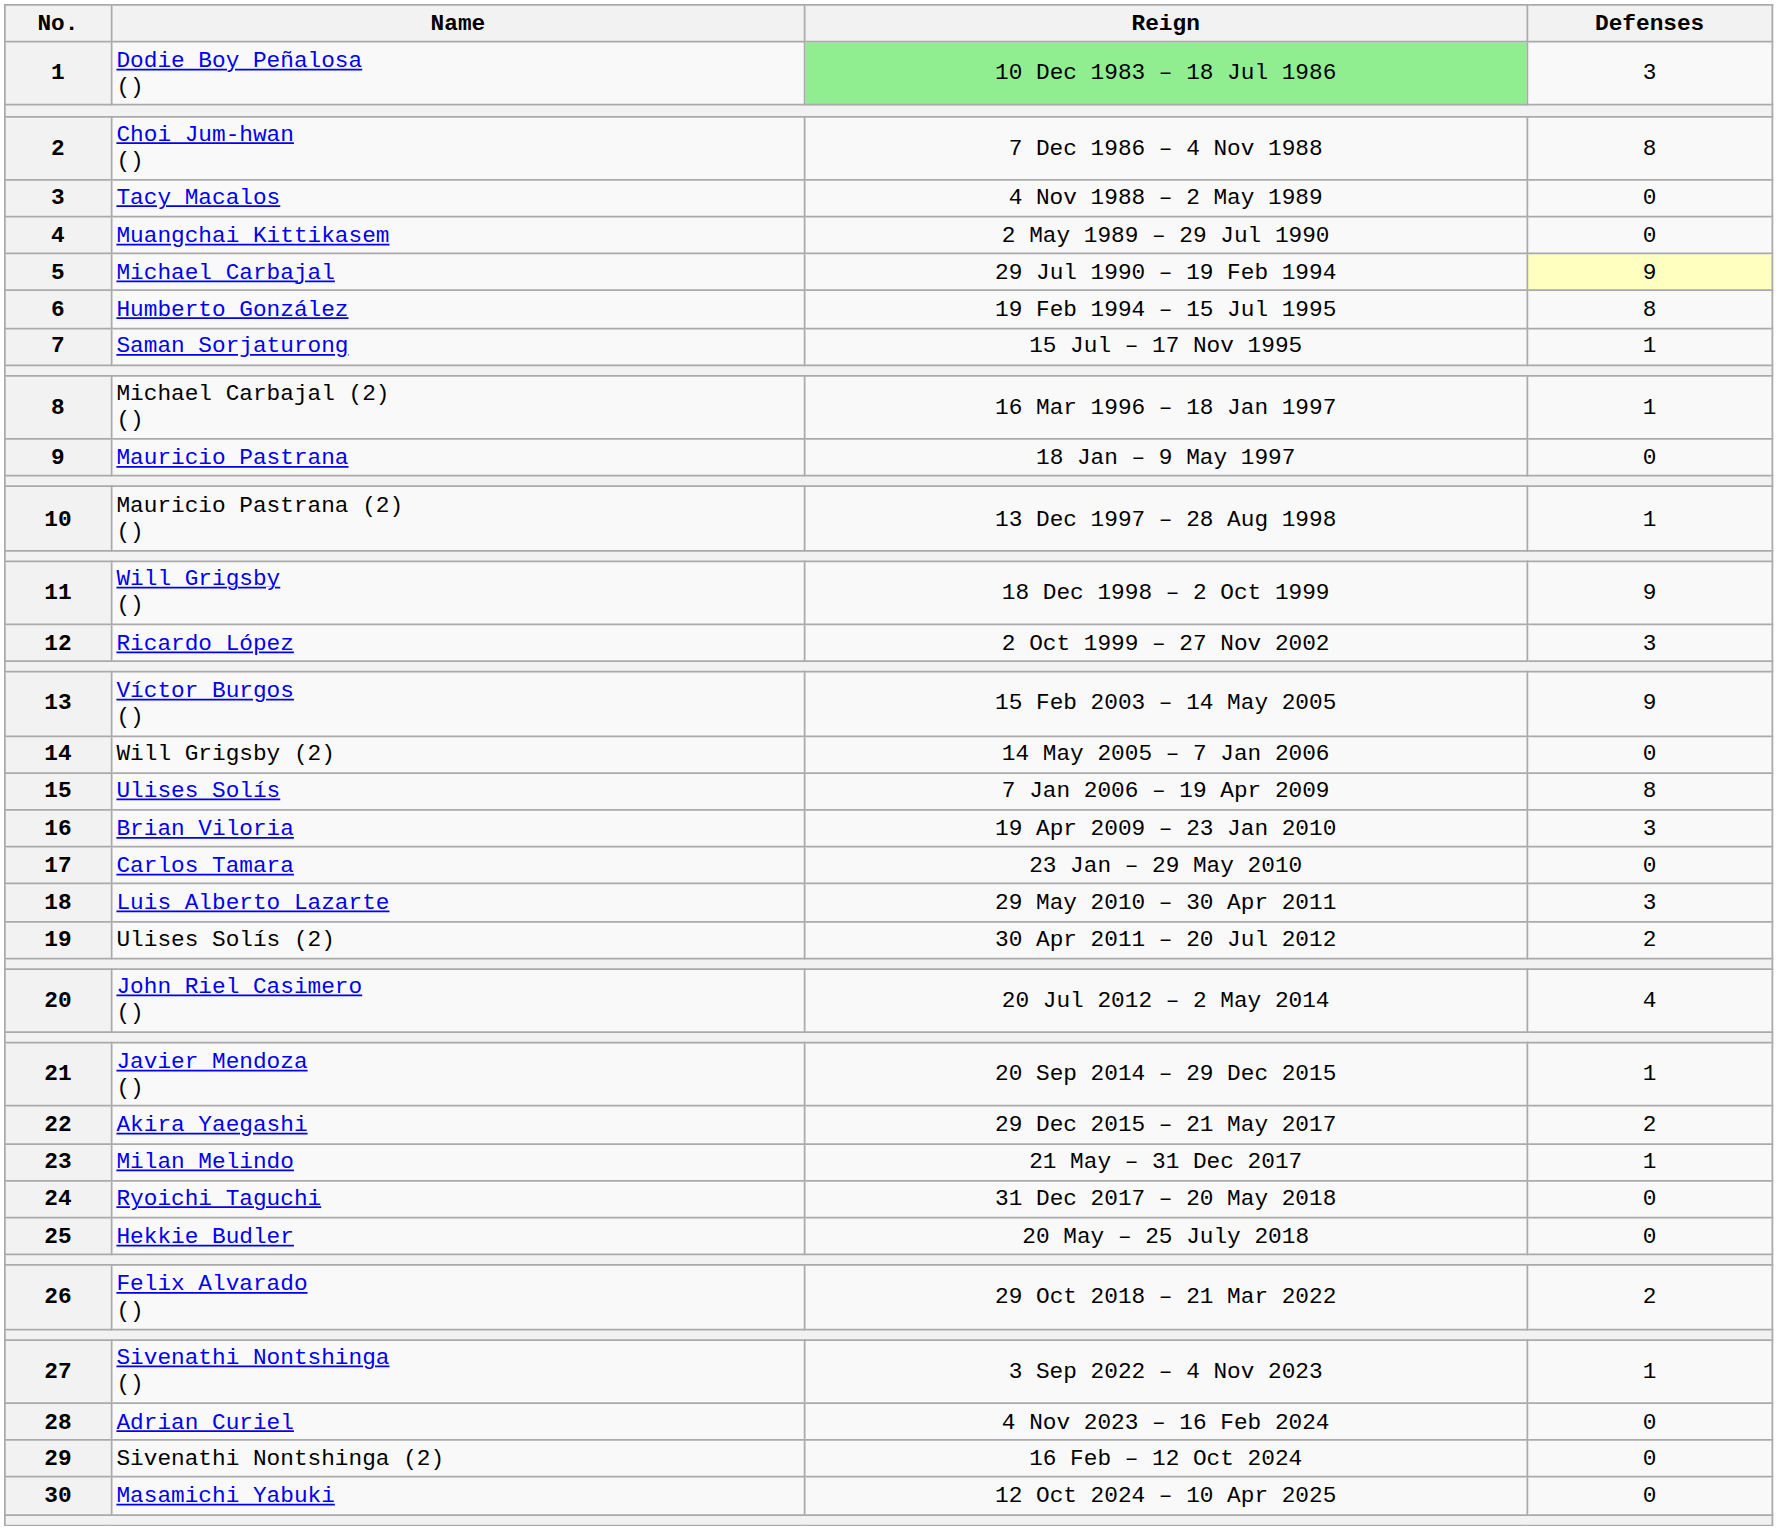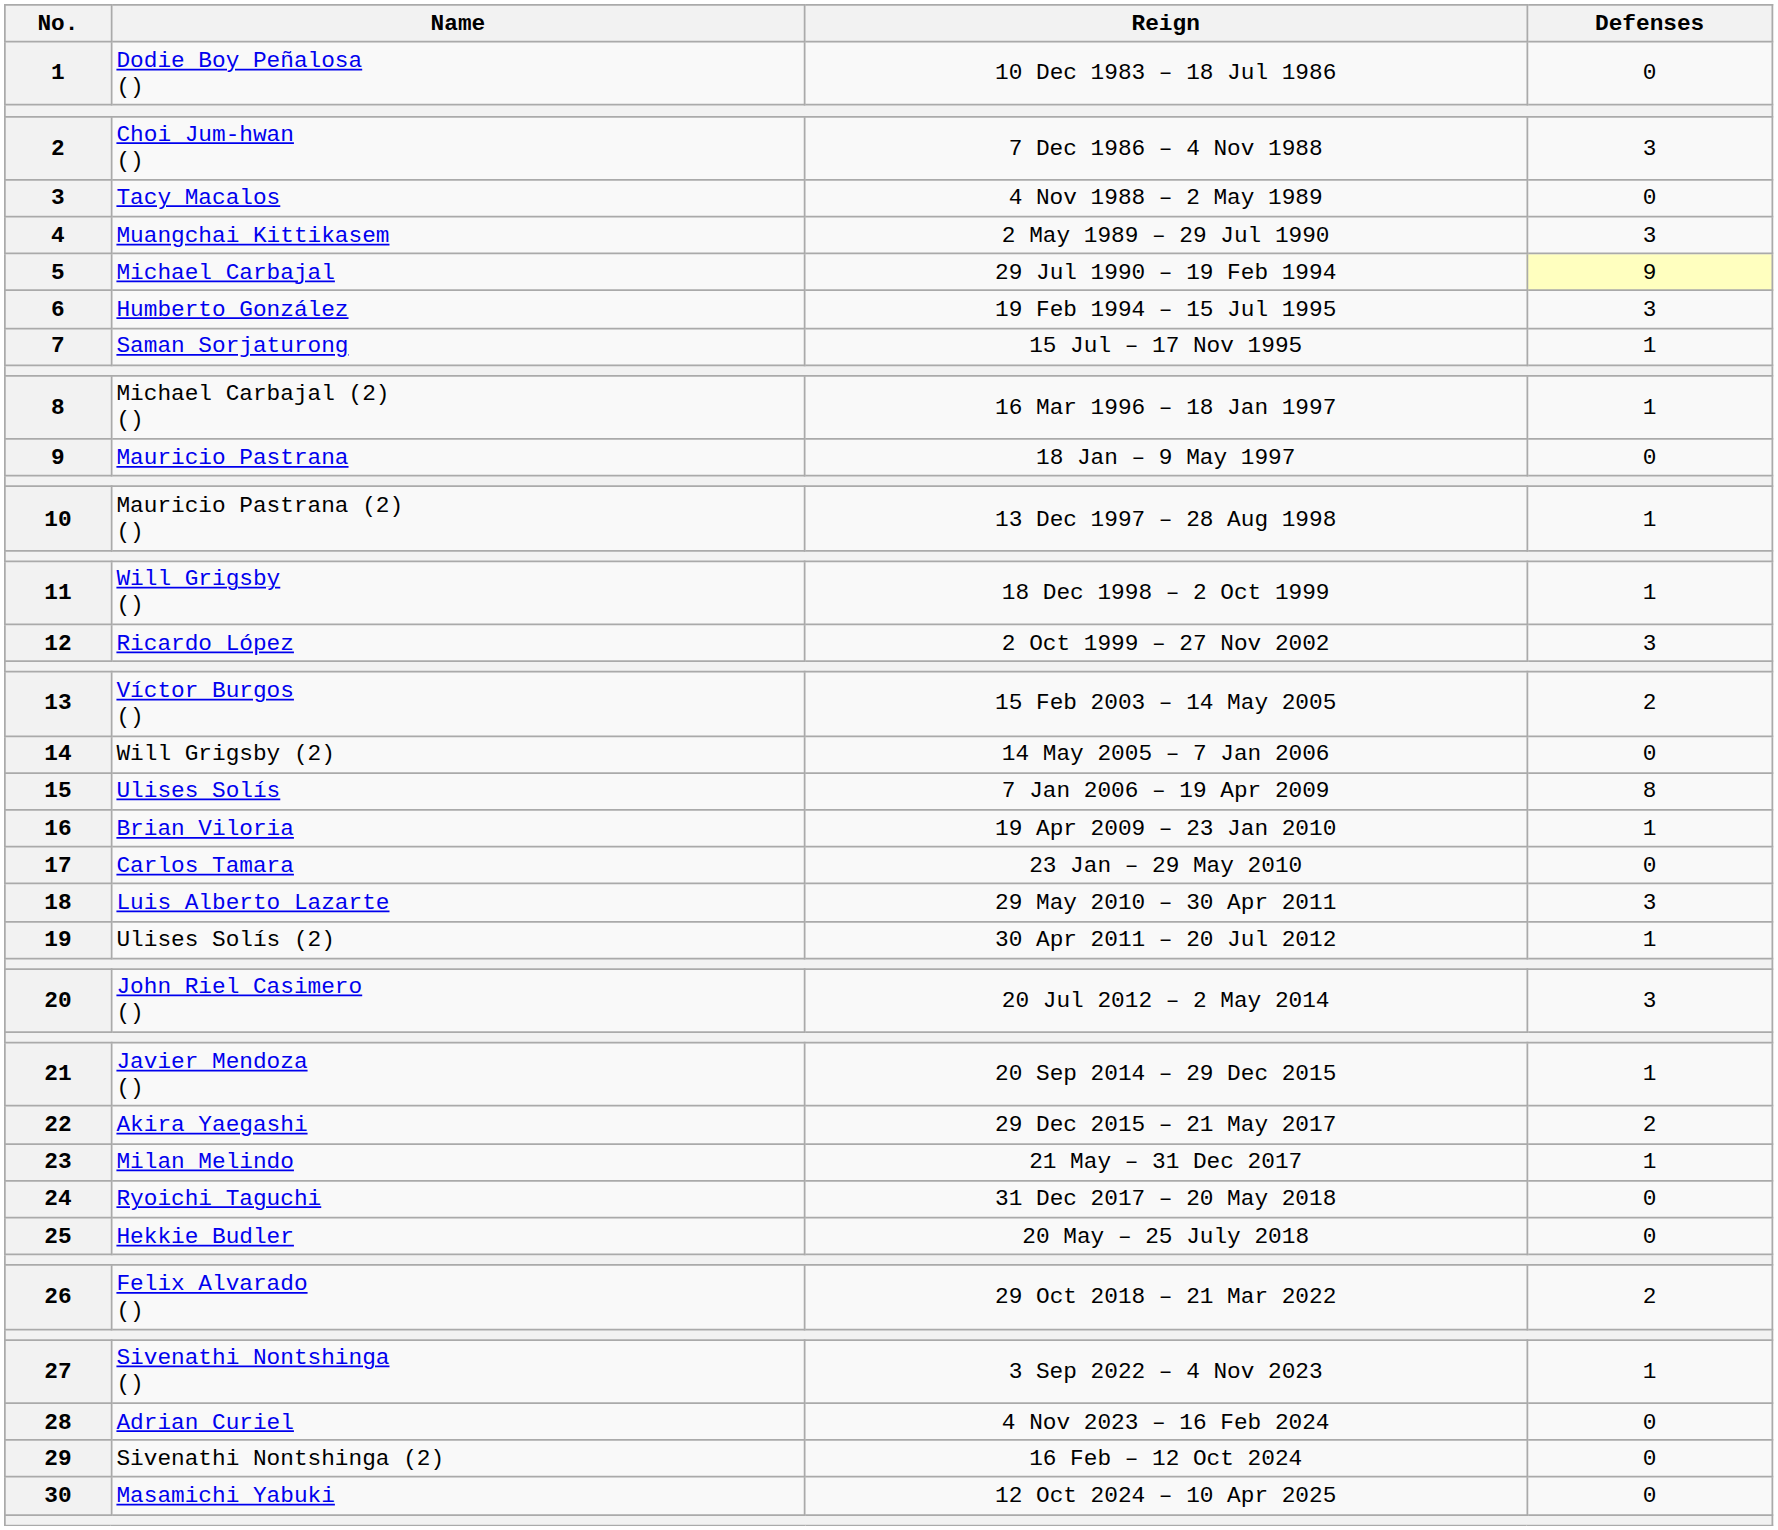Dodie Boy Peñalosa () | Reign: lightgreen background -> no background
Dodie Boy Peñalosa () | Defenses: 3 -> 0
Choi Jum-hwan () | Defenses: 8 -> 3
Muangchai Kittikasem | Defenses: 0 -> 3
Humberto González | Defenses: 8 -> 3
Will Grigsby () | Defenses: 9 -> 1
Víctor Burgos () | Defenses: 9 -> 2
Brian Viloria | Defenses: 3 -> 1
Ulises Solís (2) | Defenses: 2 -> 1
John Riel Casimero () | Defenses: 4 -> 3
